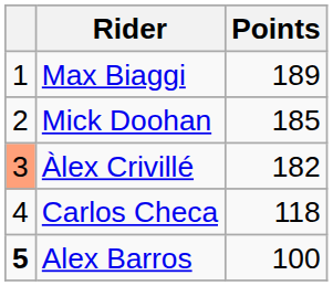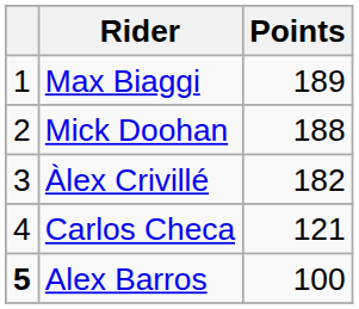Mick Doohan | Points: 185 -> 188
Àlex Crivillé | column 1: lightsalmon background -> no background
Carlos Checa | Points: 118 -> 121
